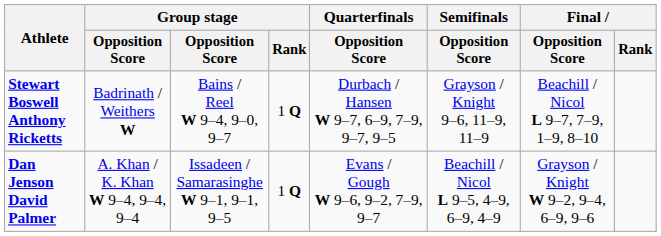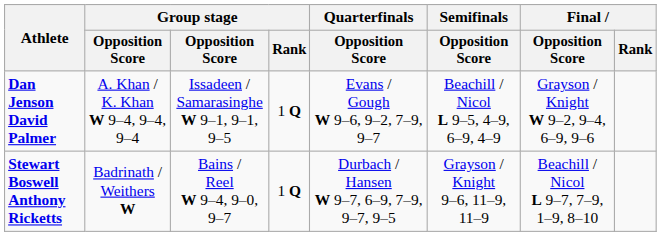rows swapped: Stewart Boswell Anthony Ricketts <-> Dan Jenson David Palmer
